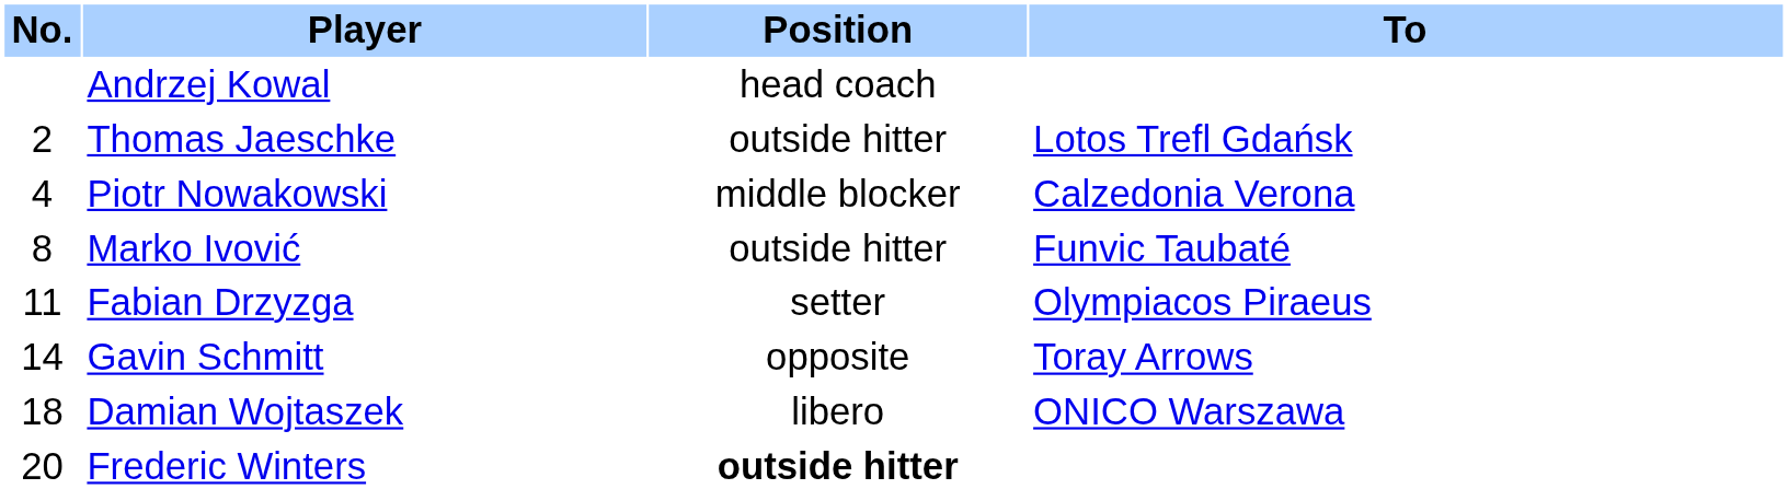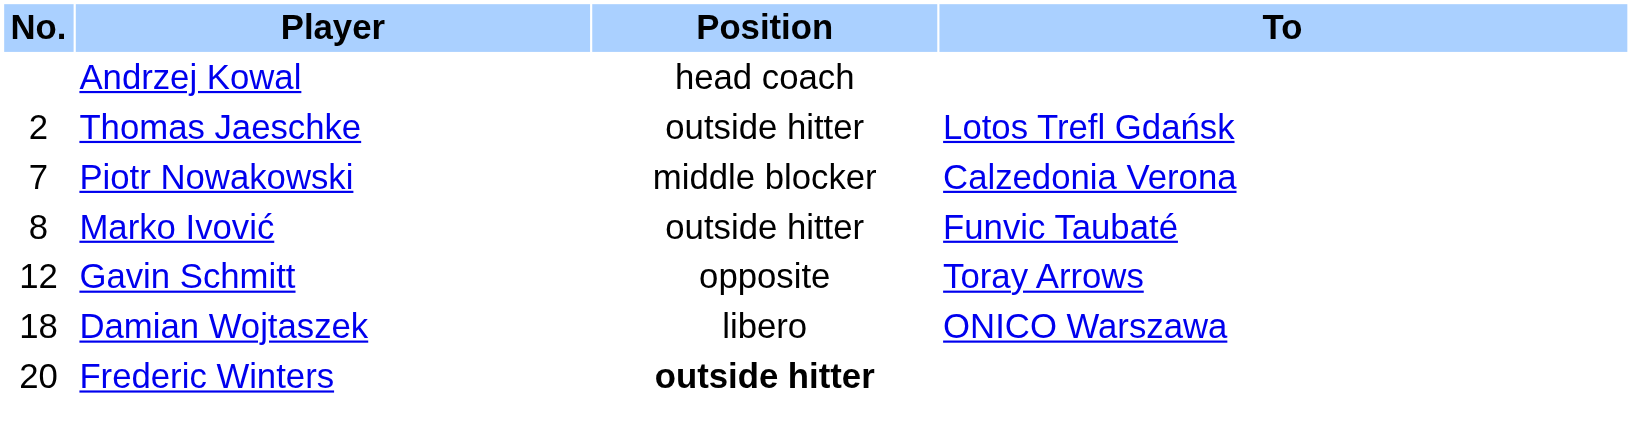Piotr Nowakowski | No.: 4 -> 7
- row: 11 | Fabian Drzyzga | setter | Olympiacos Piraeus
Gavin Schmitt | No.: 14 -> 12
